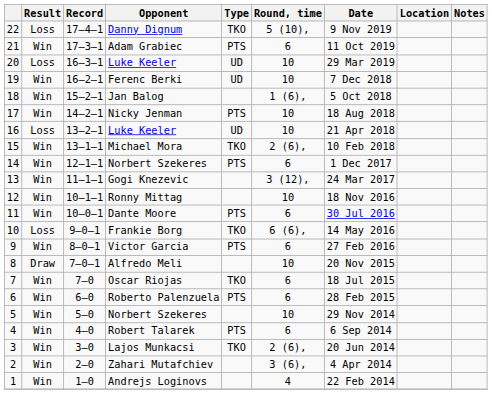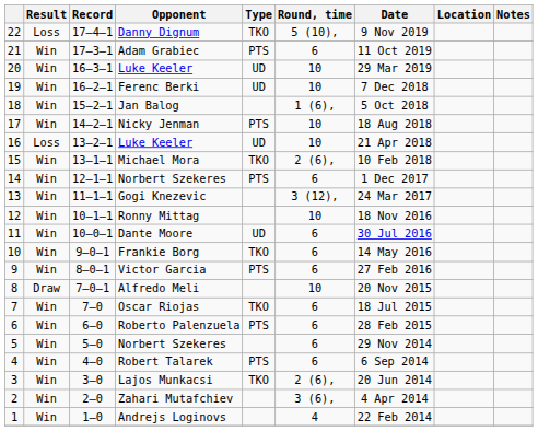20 / Luke Keeler | Result: Loss -> Win
Dante Moore | Type: PTS -> UD
Frankie Borg | Result: Loss -> Win
Frankie Borg | Round, time: 6 (6), -> 6
5 / Norbert Szekeres | Round, time: 10 -> 6
